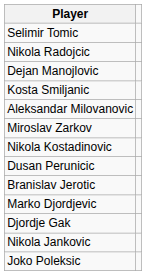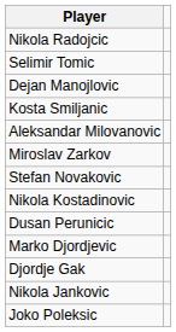rows swapped: Selimir Tomic <-> Nikola Radojcic
+ row: Stefan Novakovic
- row: Branislav Jerotic
